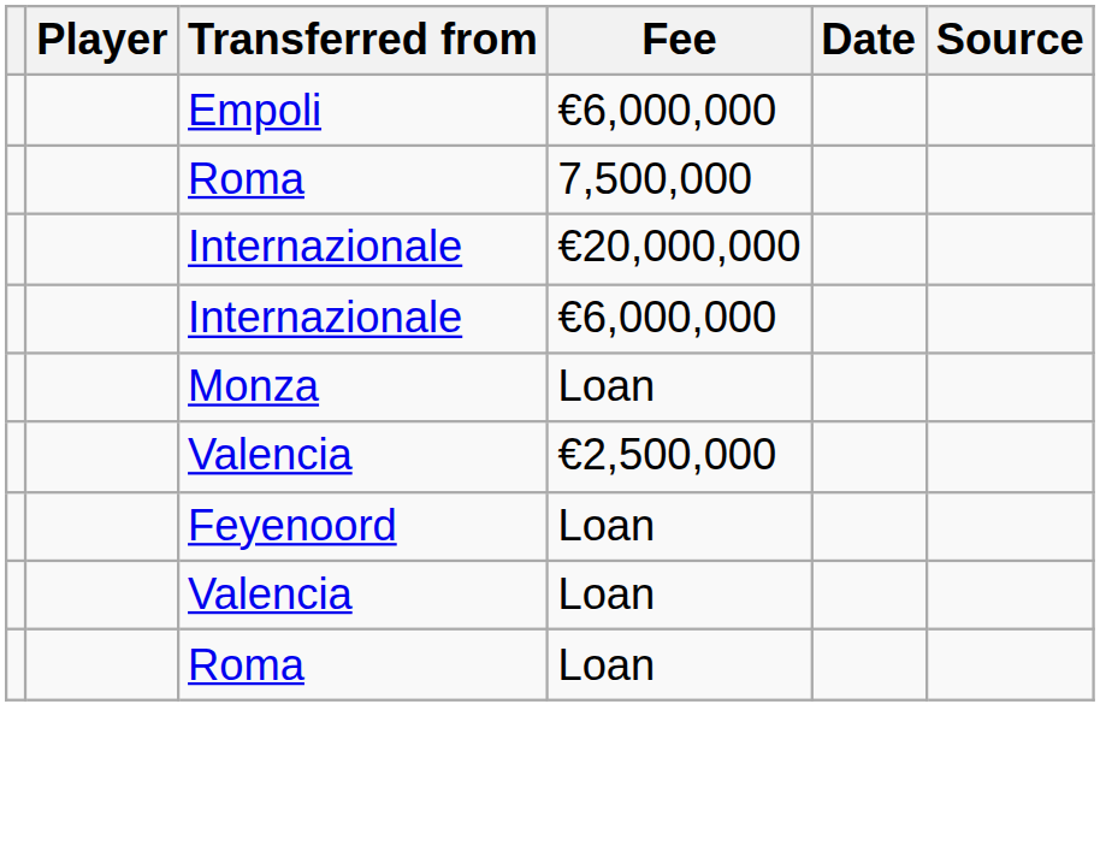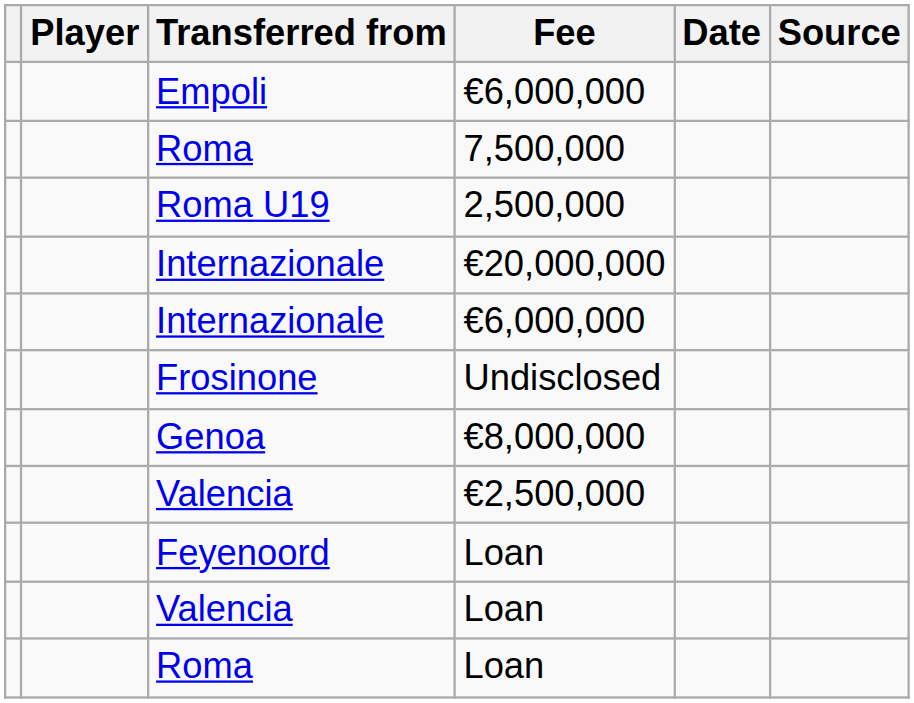+ row: Roma U19 | 2,500,000
+ row: Frosinone | Undisclosed
- row: Monza | Loan
+ row: Genoa | €8,000,000
